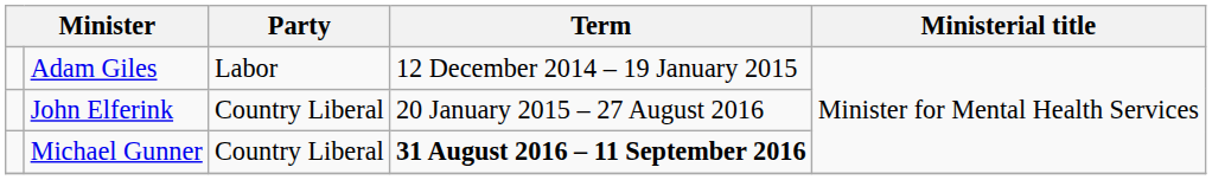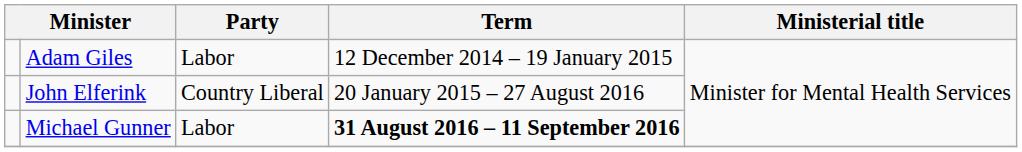Michael Gunner | Party: Country Liberal -> Labor
